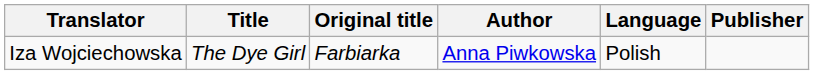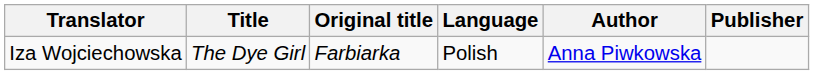columns swapped: Author <-> Language
